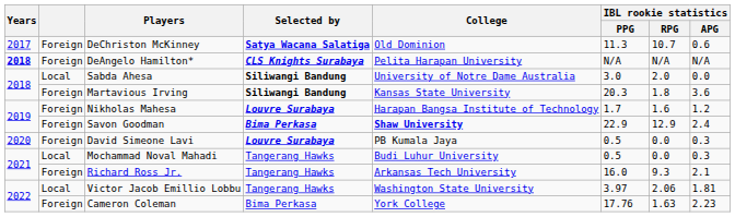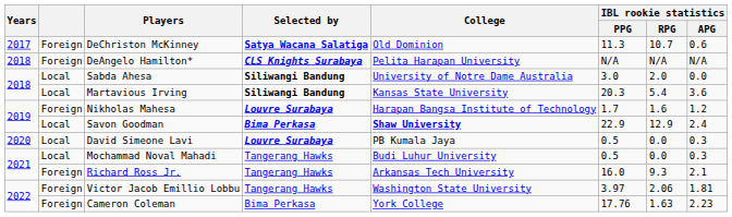DeAngelo Hamilton* | Years: bold -> normal
Martavious Irving | column 2: Foreign -> Local
Martavious Irving | IBL rookie statistics / RPG: 1.8 -> 5.4
Savon Goodman | column 2: Foreign -> Local
David Simeone Lavi | column 2: Foreign -> Local
Victor Jacob Emillio Lobbu | column 2: Local -> Foreign
